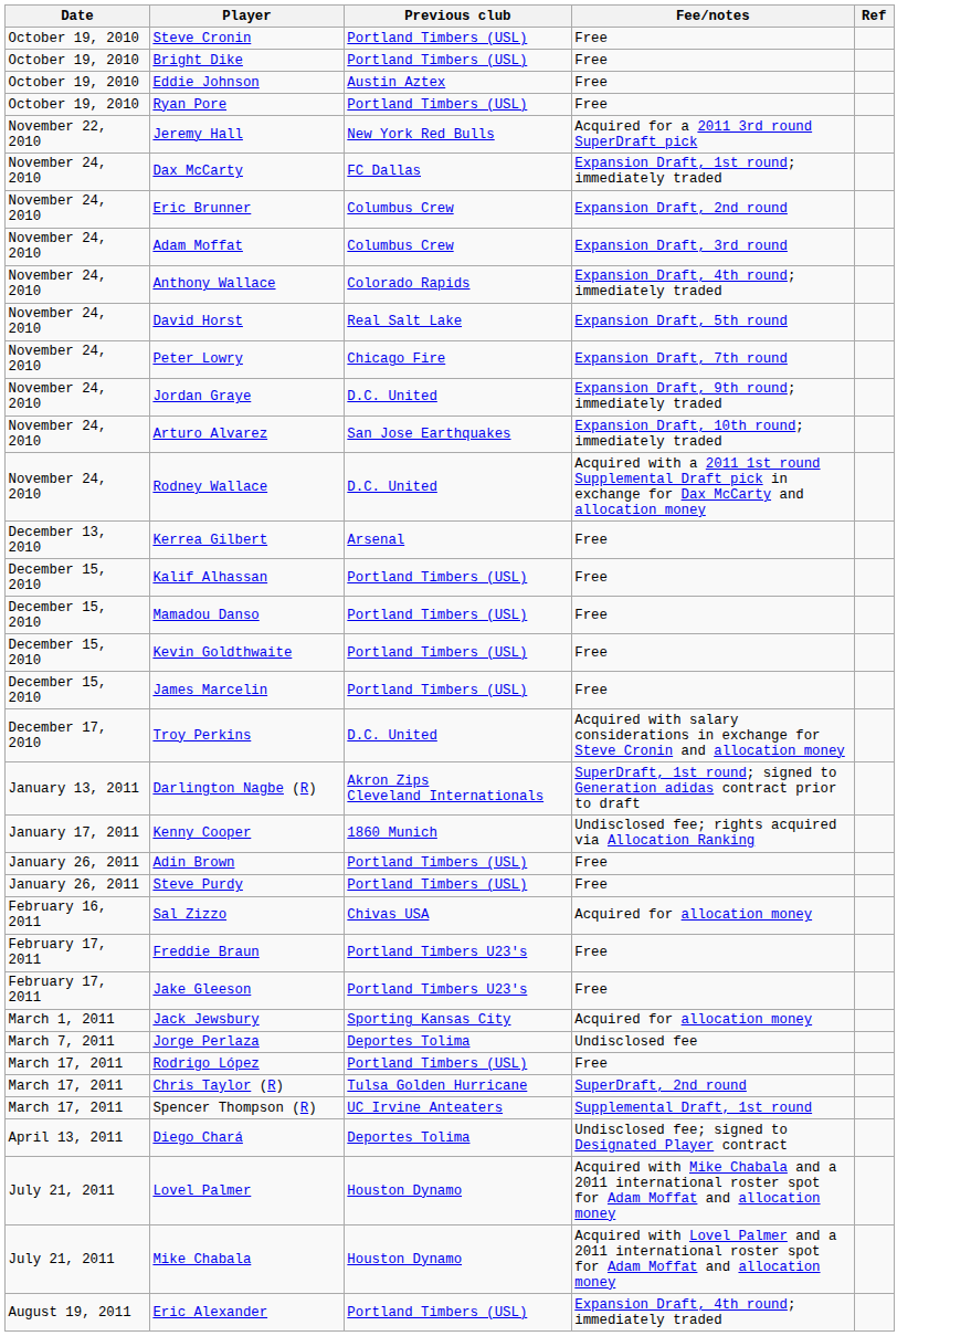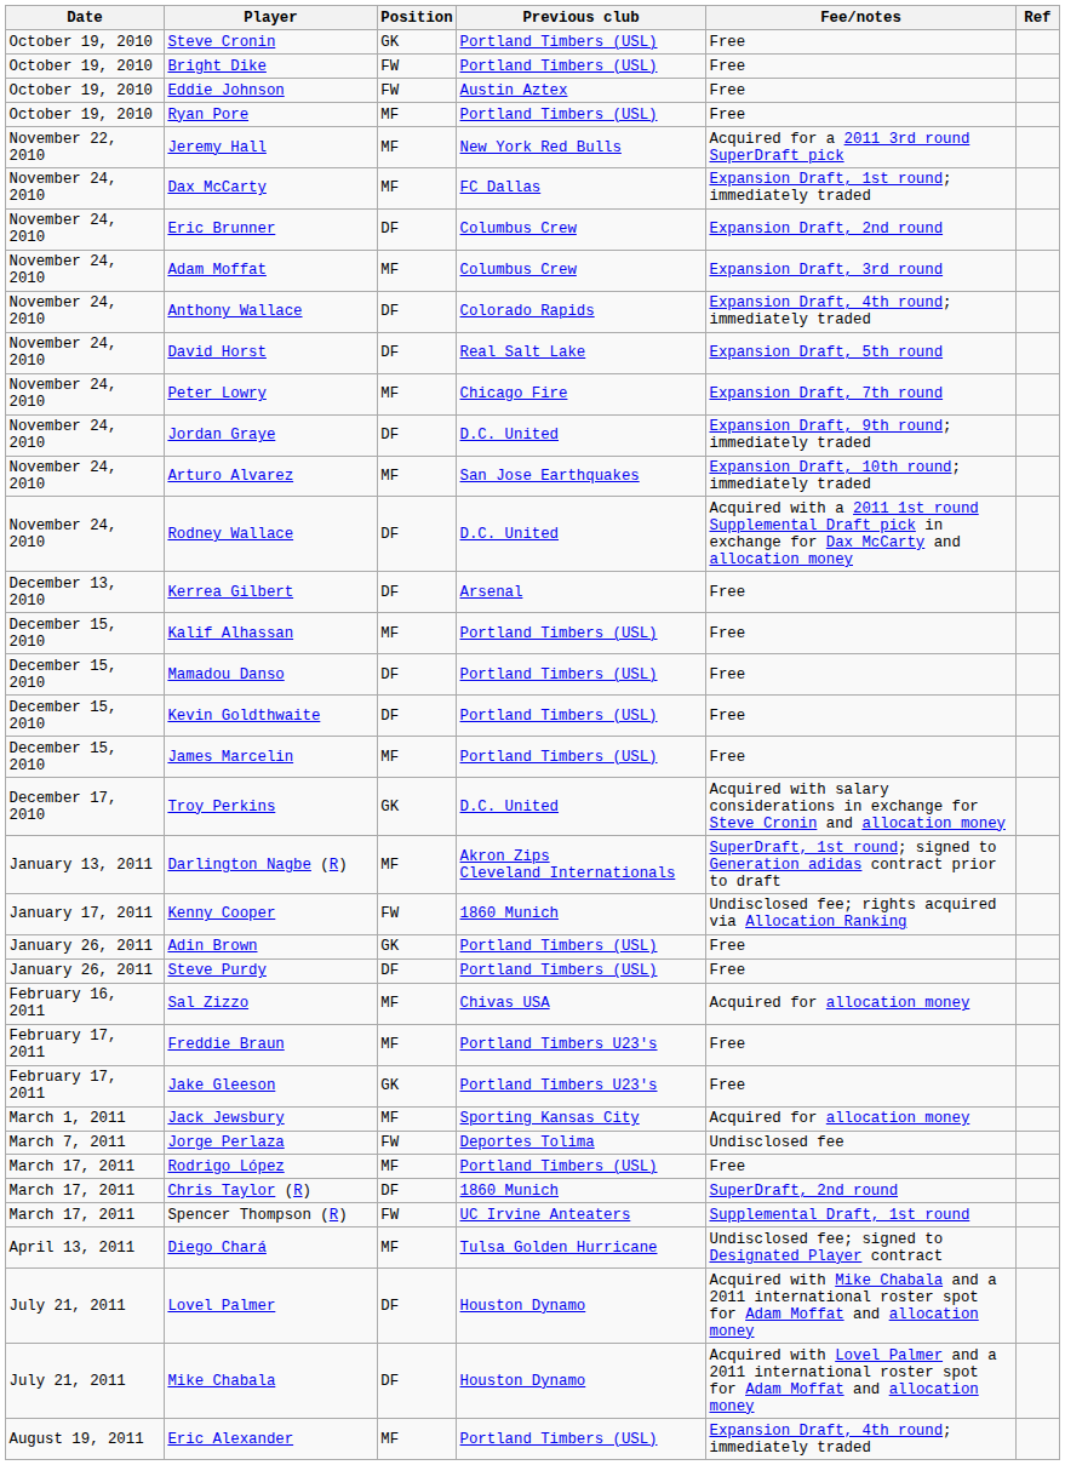+ column: Position | GK | FW | FW | MF | MF | MF | DF | MF | DF | DF | MF | DF | MF | DF | DF | MF | DF | DF | MF | GK | MF | FW | GK | DF | MF | MF | GK | MF | FW | MF | DF | FW | MF | DF | DF | MF
Chris Taylor (R) | Previous club: Tulsa Golden Hurricane -> 1860 Munich
Diego Chará | Previous club: Deportes Tolima -> Tulsa Golden Hurricane
